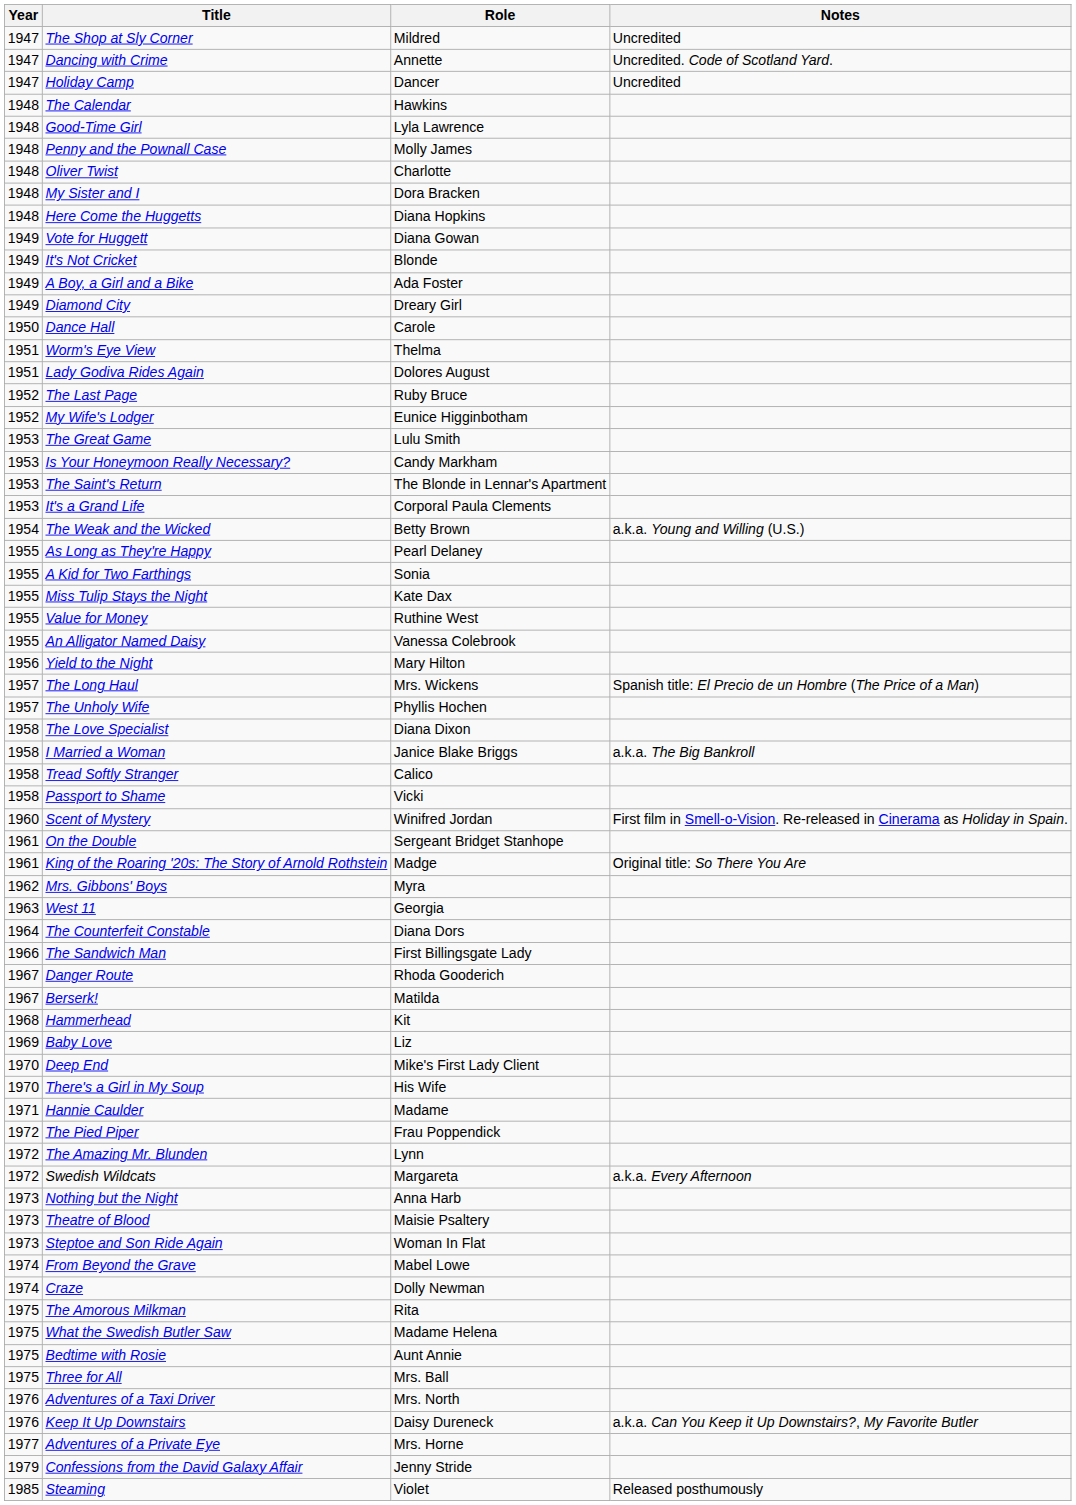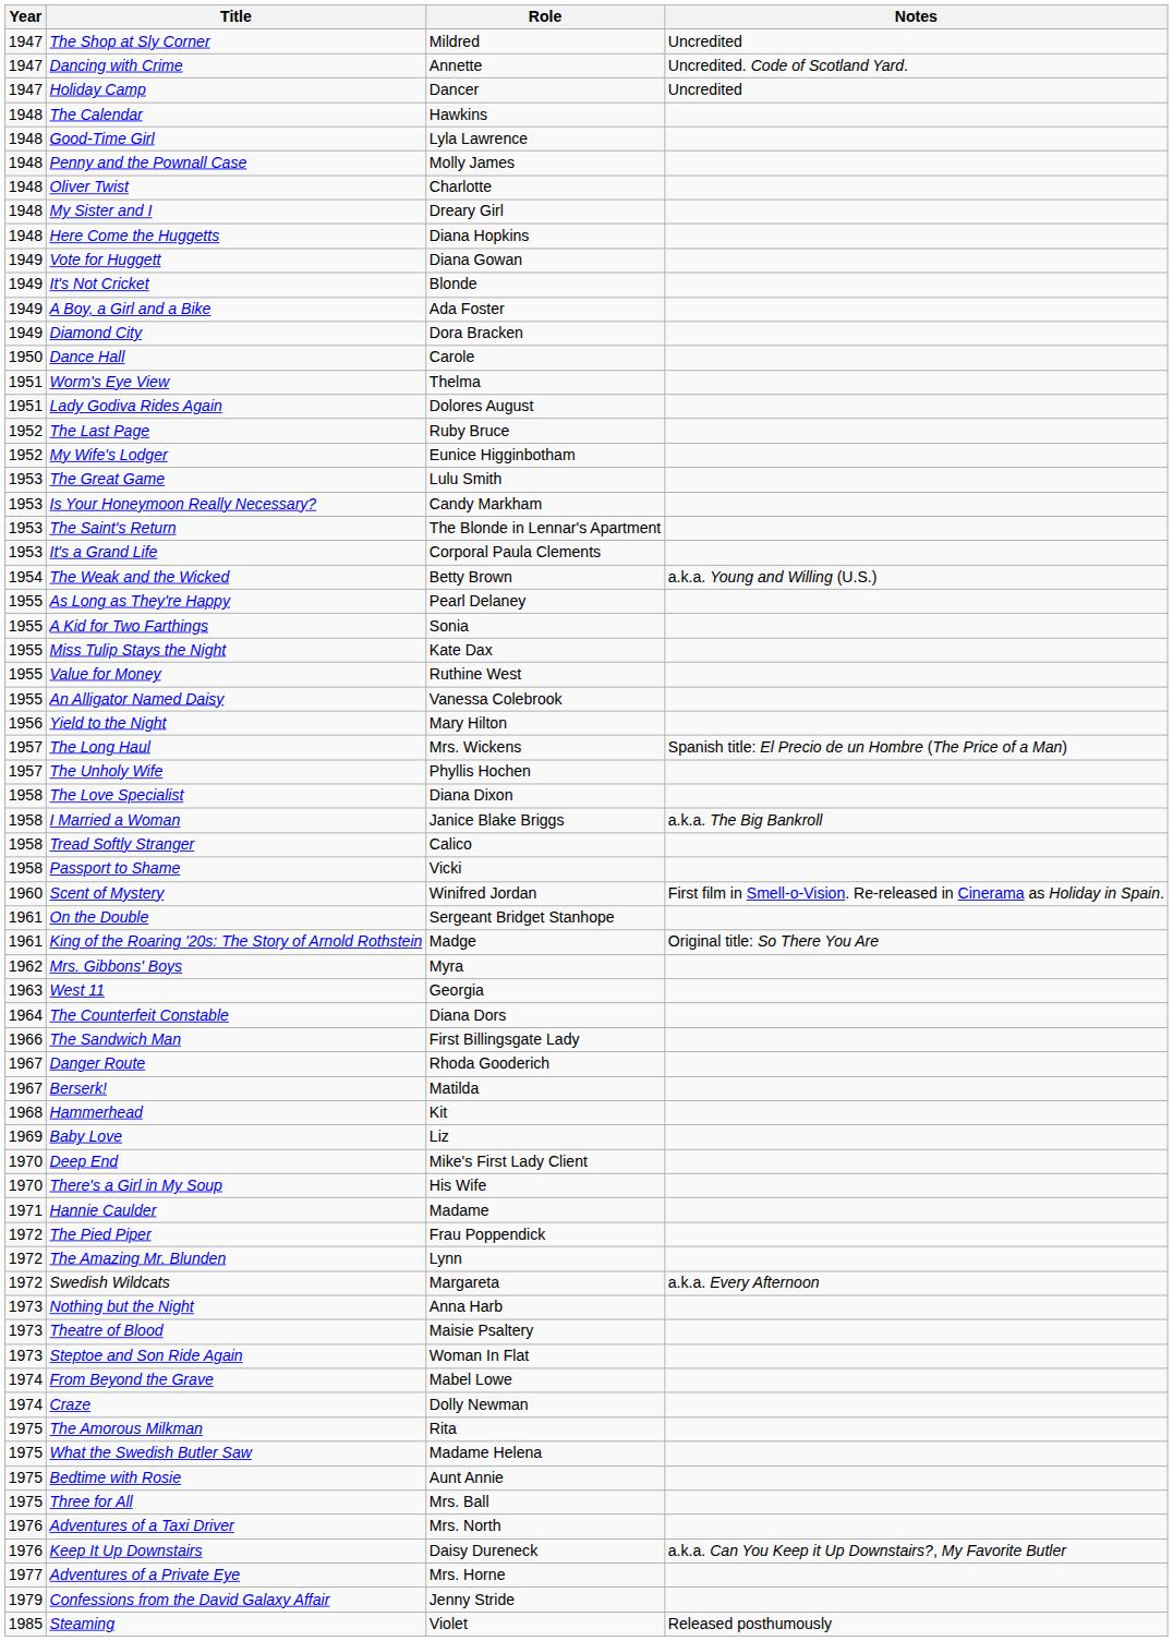My Sister and I | Role: Dora Bracken -> Dreary Girl
Diamond City | Role: Dreary Girl -> Dora Bracken
